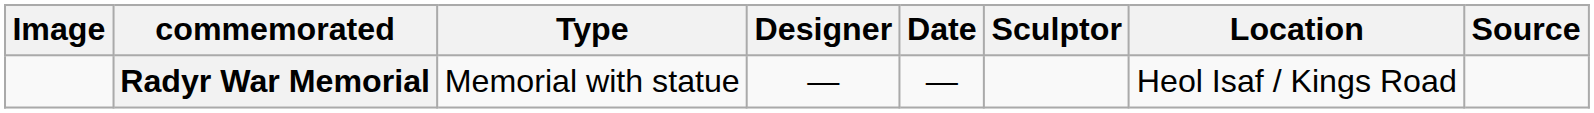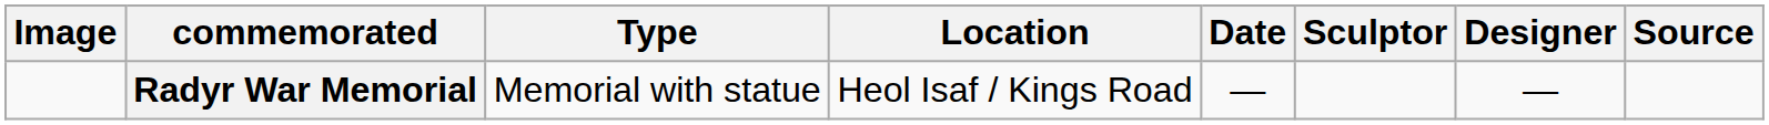columns swapped: Location <-> Designer
